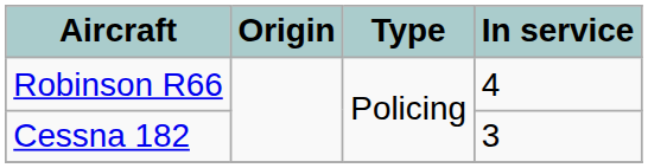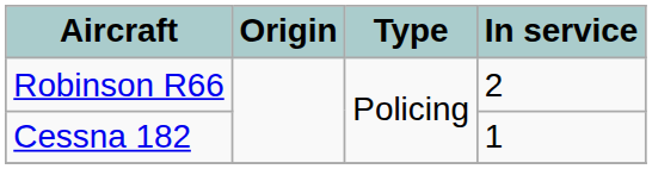Robinson R66 | In service: 4 -> 2
Cessna 182 | In service: 3 -> 1
